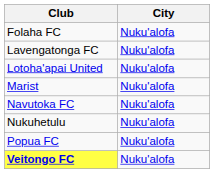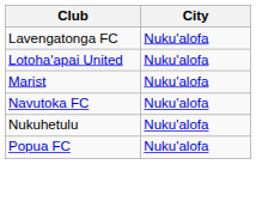- row: Folaha FC | Nuku'alofa
- row: Veitongo FC | Nuku'alofa
